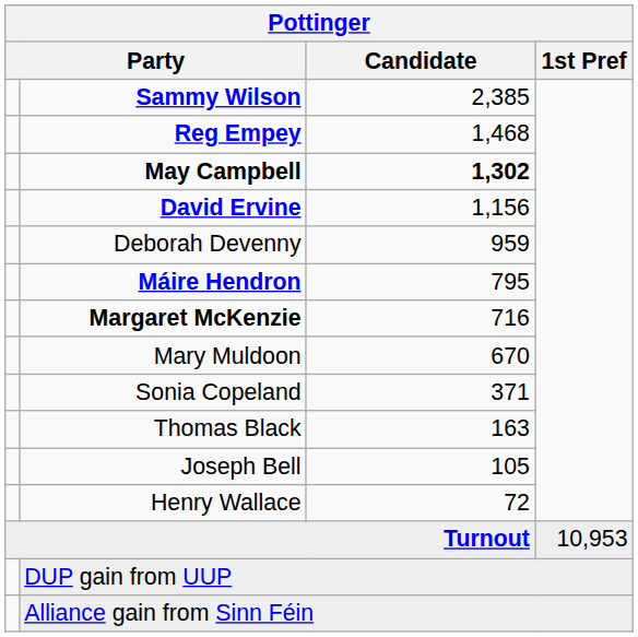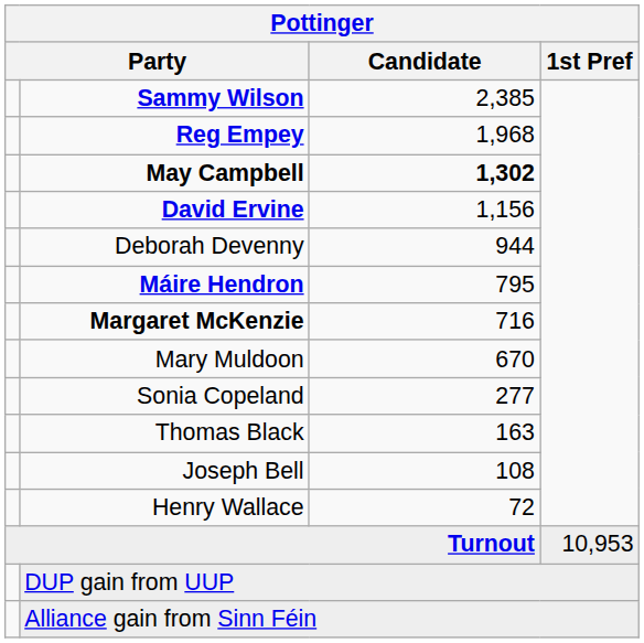Reg Empey | Candidate: 1,468 -> 1,968
Deborah Devenny | Candidate: 959 -> 944
Sonia Copeland | Candidate: 371 -> 277
Joseph Bell | Candidate: 105 -> 108
